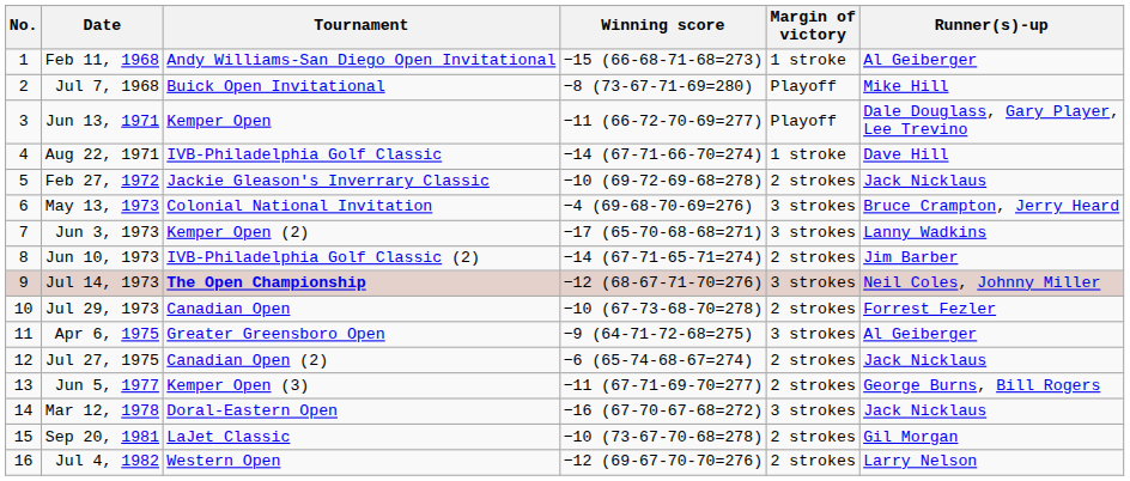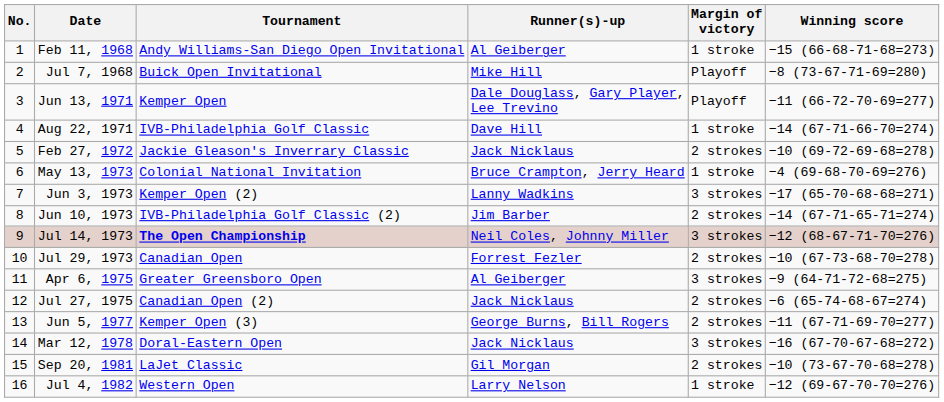columns swapped: Winning score <-> Runner(s)-up
May 13, 1973 | Margin of victory: 3 strokes -> 1 stroke
Jul 4, 1982 | Margin of victory: 2 strokes -> 1 stroke
